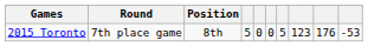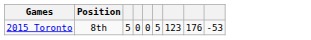- column: Round | 7th place game
